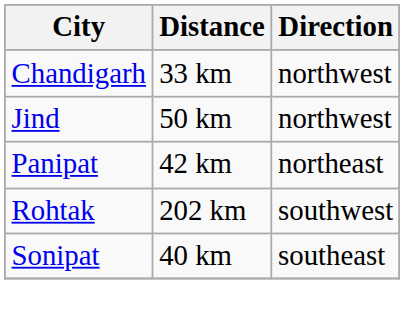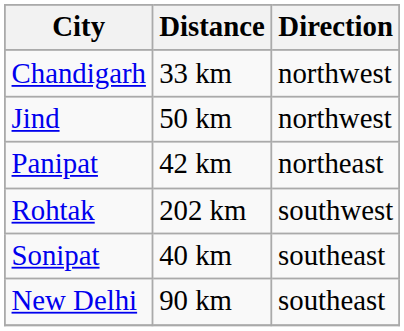+ row: New Delhi | 90 km | southeast
